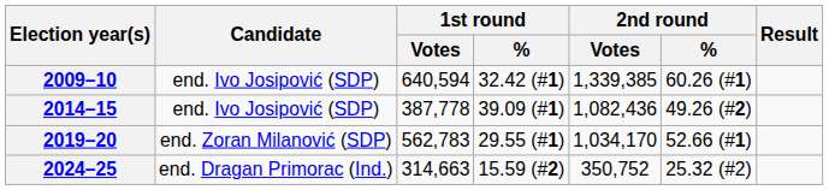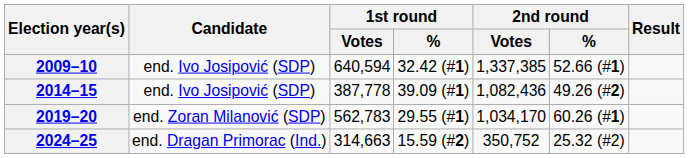2009–10 | 2nd round / Votes: 1,339,385 -> 1,337,385
2009–10 | 2nd round / %: 60.26 (#1) -> 52.66 (#1)
2019–20 | 2nd round / %: 52.66 (#1) -> 60.26 (#1)
